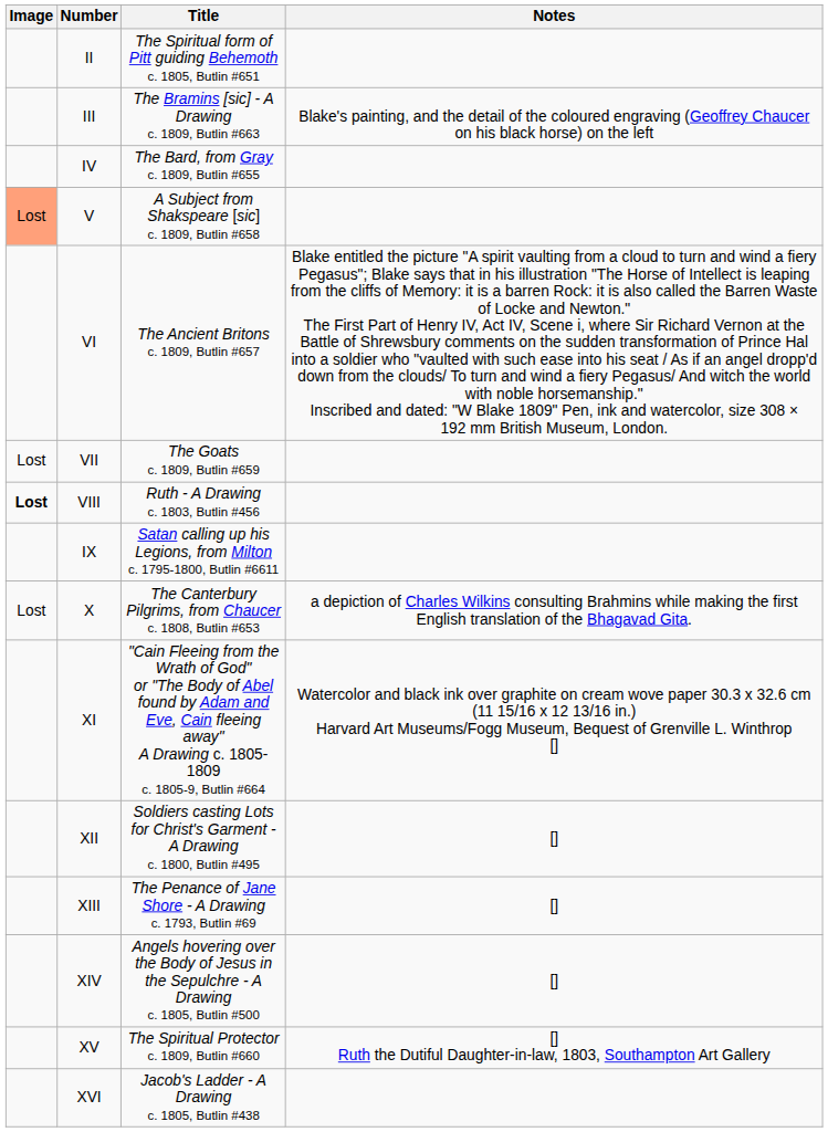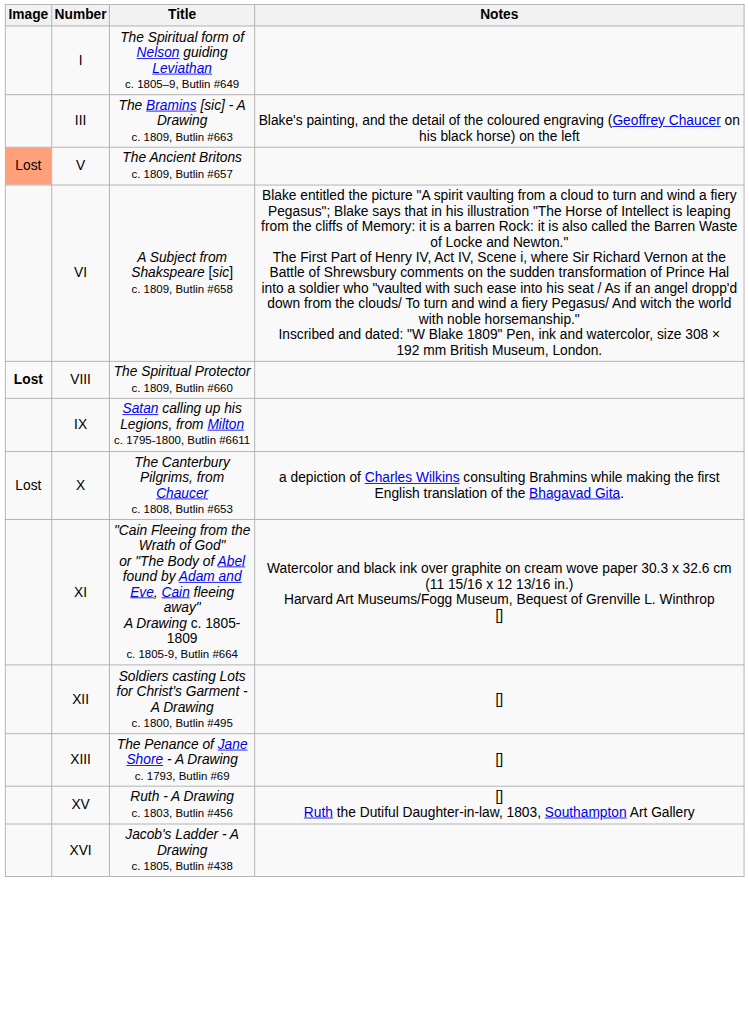+ row: I | The Spiritual form of Nelson guiding Leviathan c. 1805–9, Butlin #649
- row: II | The Spiritual form of Pitt guiding Behemoth c. 1805, Butlin #651
- row: IV | The Bard, from Gray c. 1809, Butlin #655
V | Title: A Subject from Shakspeare [sic] c. 1809, Butlin #658 -> The Ancient Britons c. 1809, Butlin #657
VI | Title: The Ancient Britons c. 1809, Butlin #657 -> A Subject from Shakspeare [sic] c. 1809, Butlin #658
- row: Lost | VII | The Goats c. 1809, Butlin #659
VIII | Title: Ruth - A Drawing c. 1803, Butlin #456 -> The Spiritual Protector c. 1809, Butlin #660
- row: XIV | Angels hovering over the Body of Jesus in the Sepulchre - A Drawing c. 1805, Butlin #500 | []
XV | Title: The Spiritual Protector c. 1809, Butlin #660 -> Ruth - A Drawing c. 1803, Butlin #456
